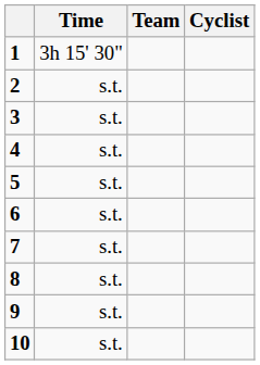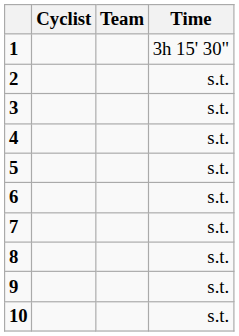columns swapped: Cyclist <-> Time
